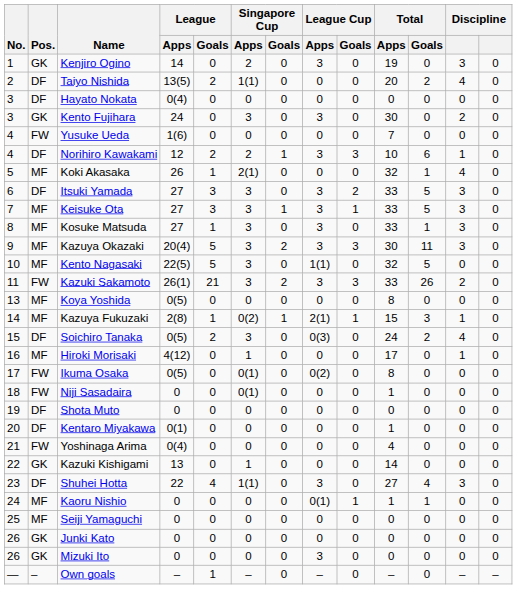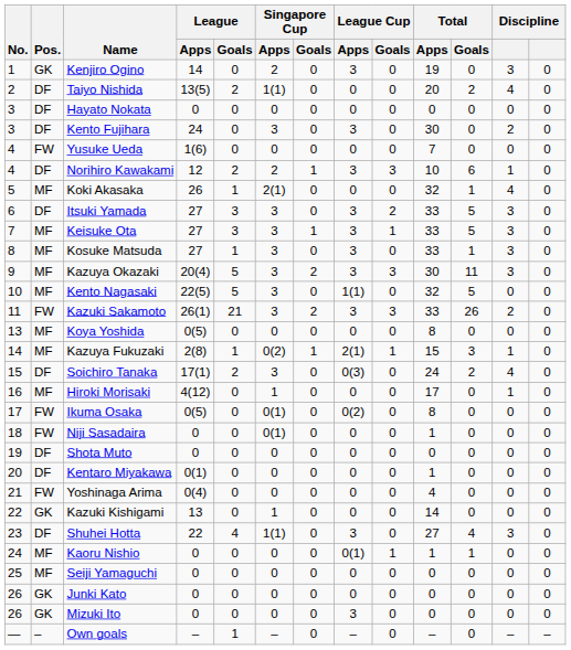Hayato Nokata | League / Apps: 0(4) -> 0
Kento Fujihara | Pos.: GK -> DF
Soichiro Tanaka | League / Apps: 0(5) -> 17(1)
